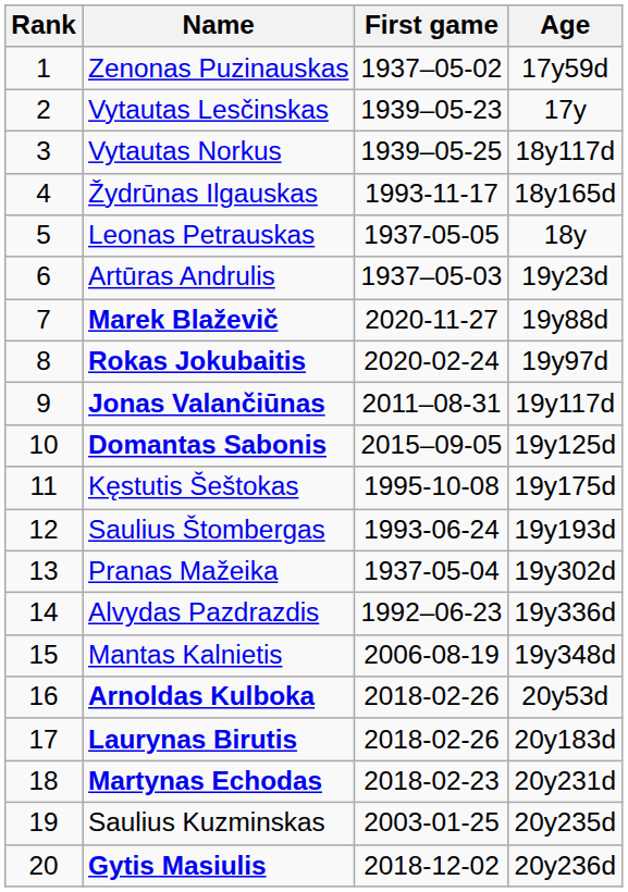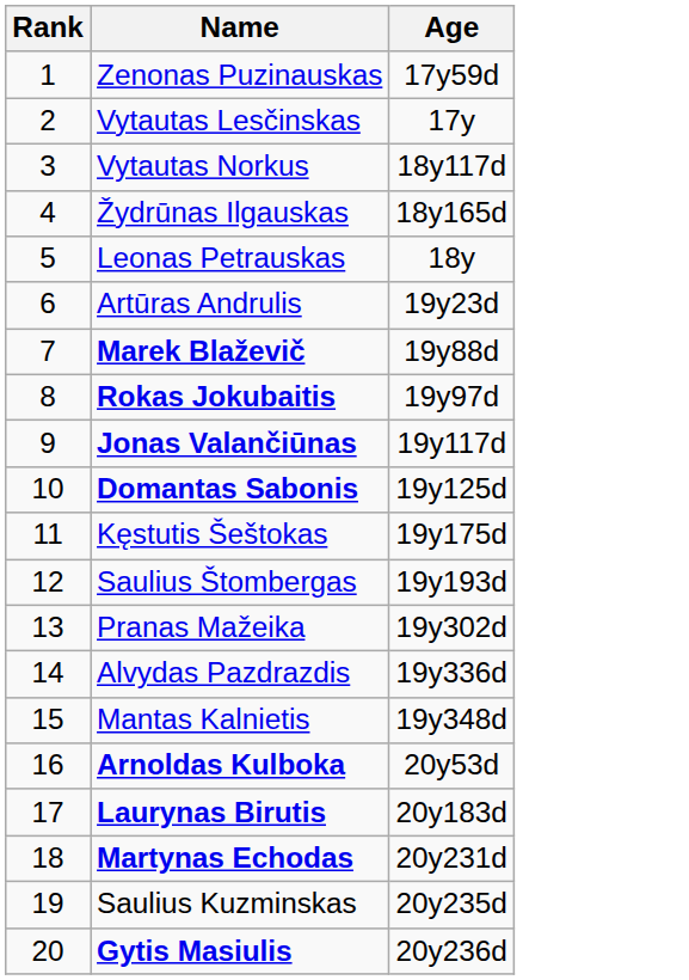- column: First game | 1937–05-02 | 1939–05-23 | 1939–05-25 | 1993-11-17 | 1937-05-05 | 1937–05-03 | 2020-11-27 | 2020-02-24 | 2011–08-31 | 2015–09-05 | 1995-10-08 | 1993-06-24 | 1937-05-04 | 1992–06-23 | 2006-08-19 | 2018-02-26 | 2018-02-26 | 2018-02-23 | 2003-01-25 | 2018-12-02
